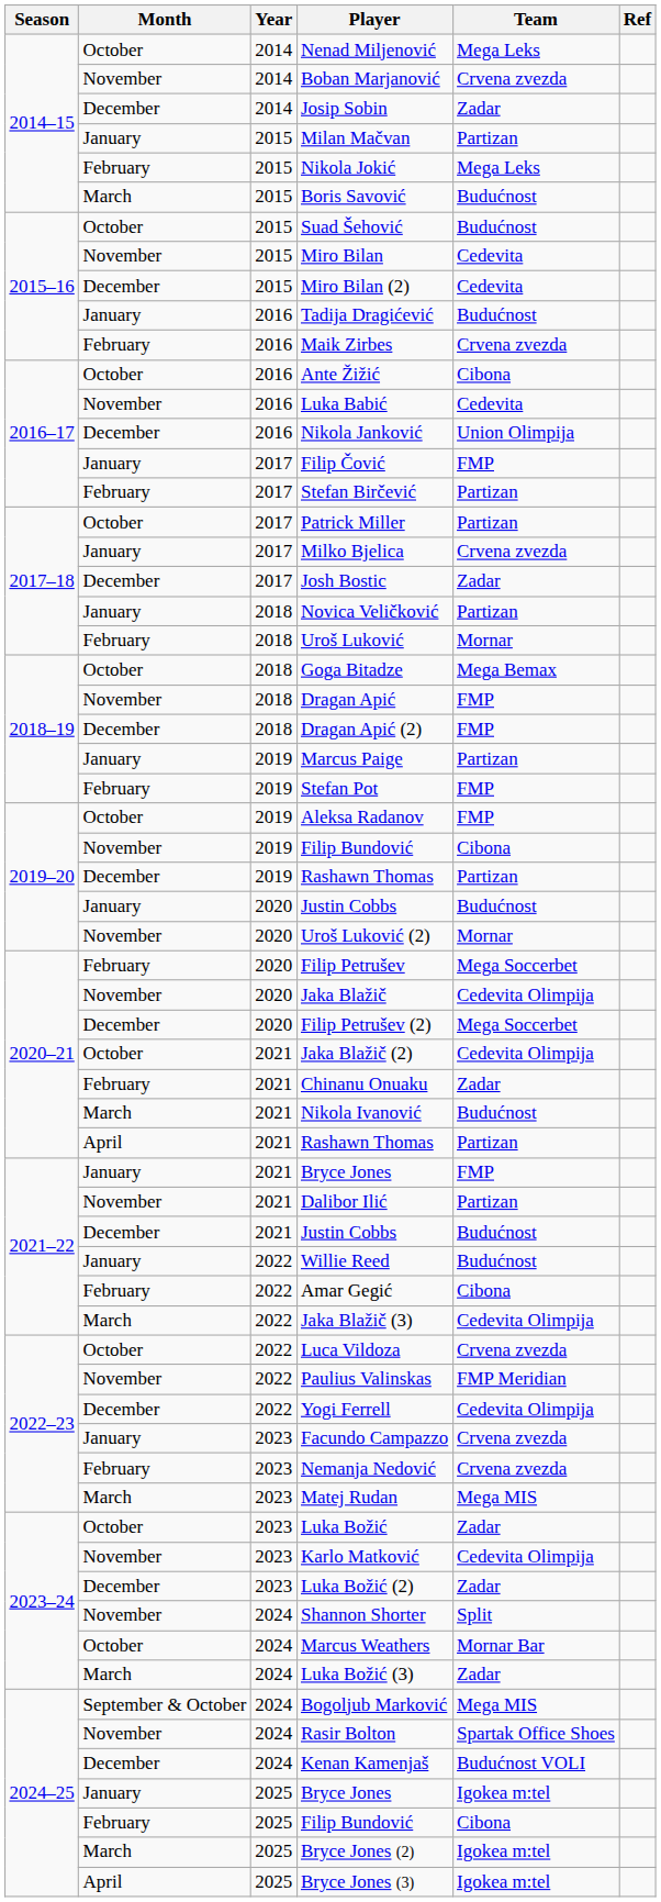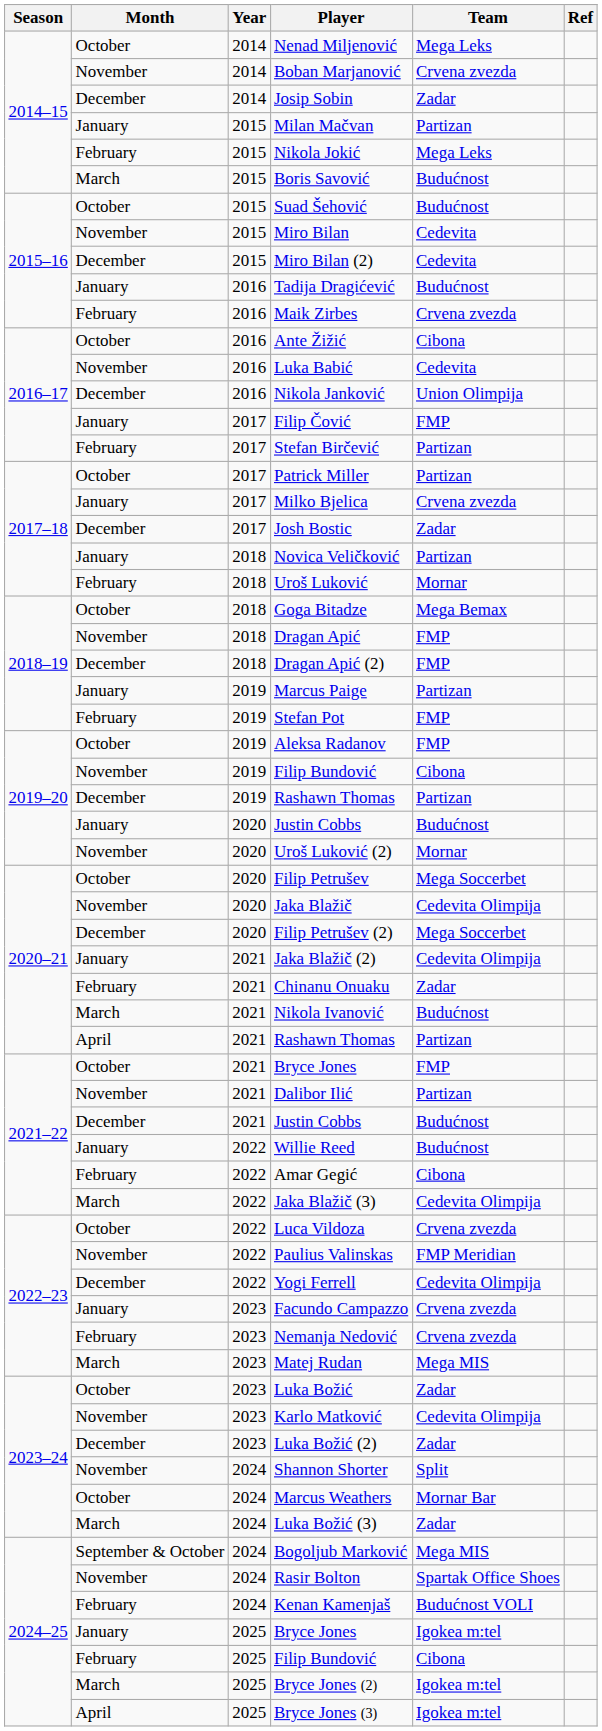Filip Petrušev | Month: February -> October
Jaka Blažič (2) | Month: October -> January
2021 / Bryce Jones | Month: January -> October
Kenan Kamenjaš | Month: December -> February
